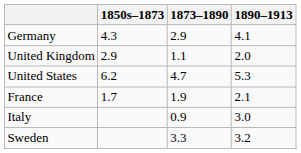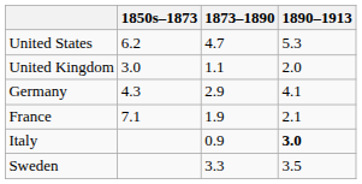rows swapped: Germany <-> United States
United Kingdom | 1850s–1873: 2.9 -> 3.0
France | 1850s–1873: 1.7 -> 7.1
Italy | 1890–1913: normal -> bold
Sweden | 1890–1913: 3.2 -> 3.5
